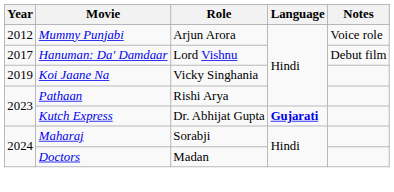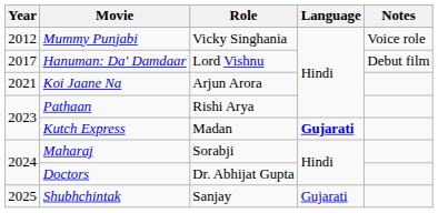Mummy Punjabi | Role: Arjun Arora -> Vicky Singhania
Koi Jaane Na | Year: 2019 -> 2021
Koi Jaane Na | Role: Vicky Singhania -> Arjun Arora
Kutch Express | Role: Dr. Abhijat Gupta -> Madan
Doctors | Role: Madan -> Dr. Abhijat Gupta
+ row: 2025 | Shubhchintak | Sanjay | Gujarati
